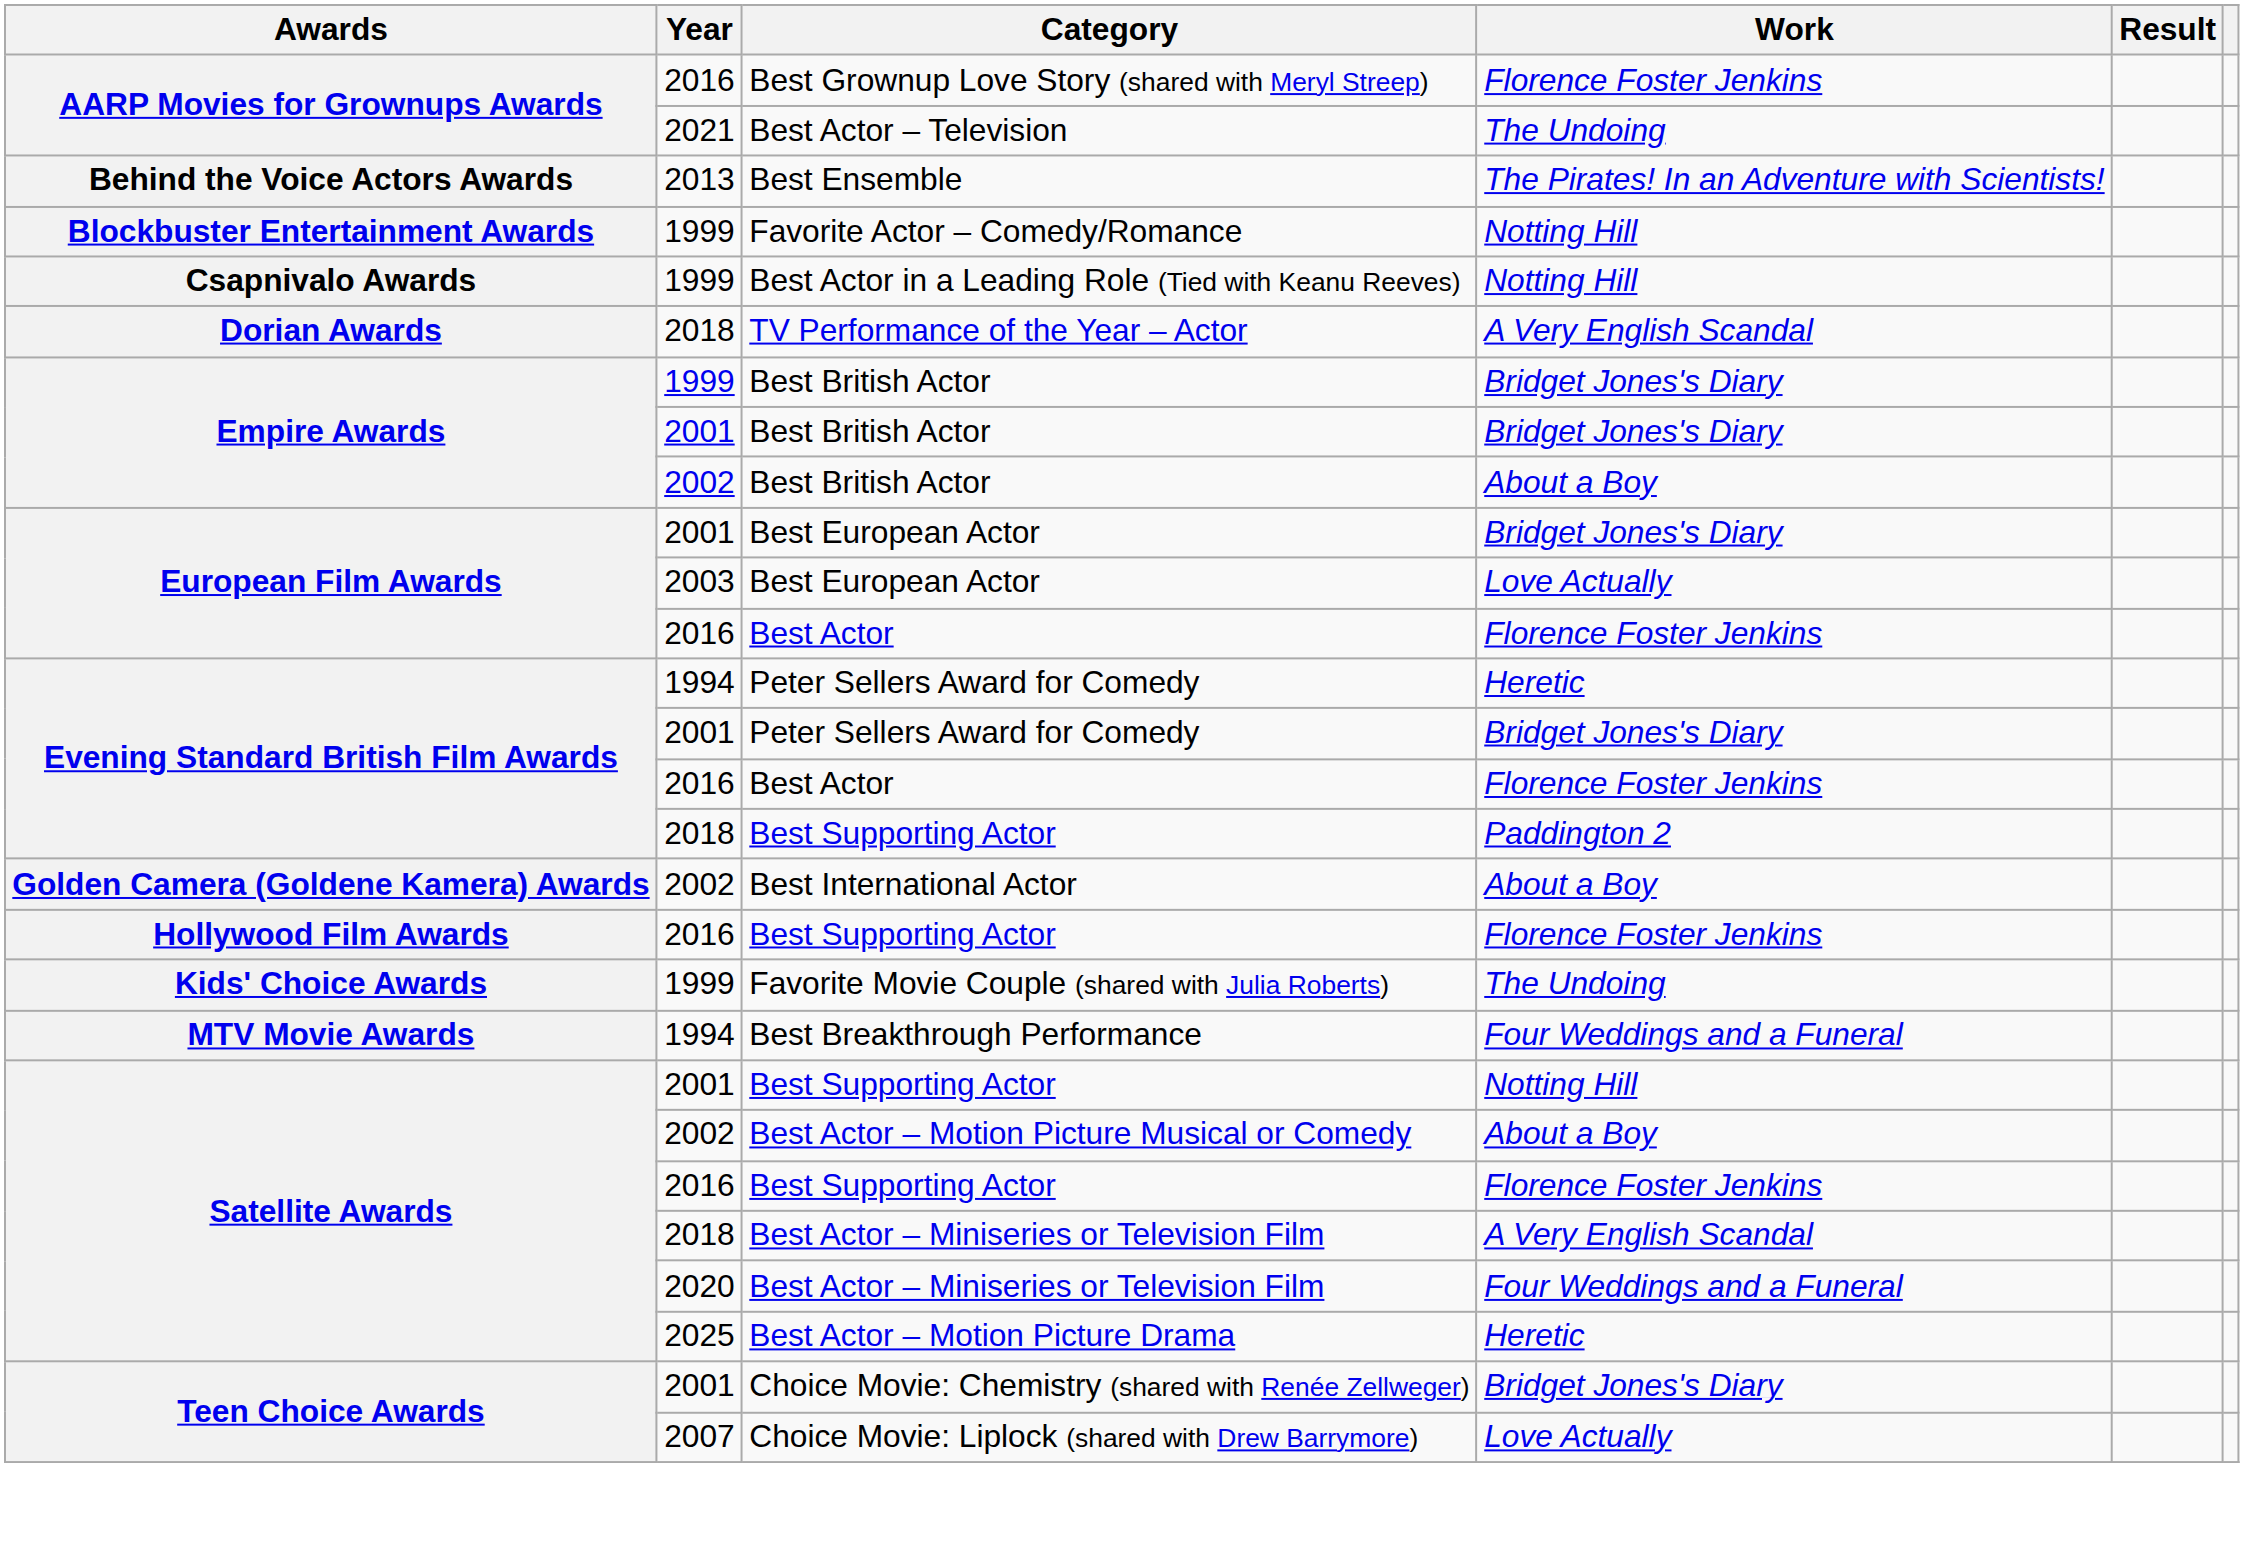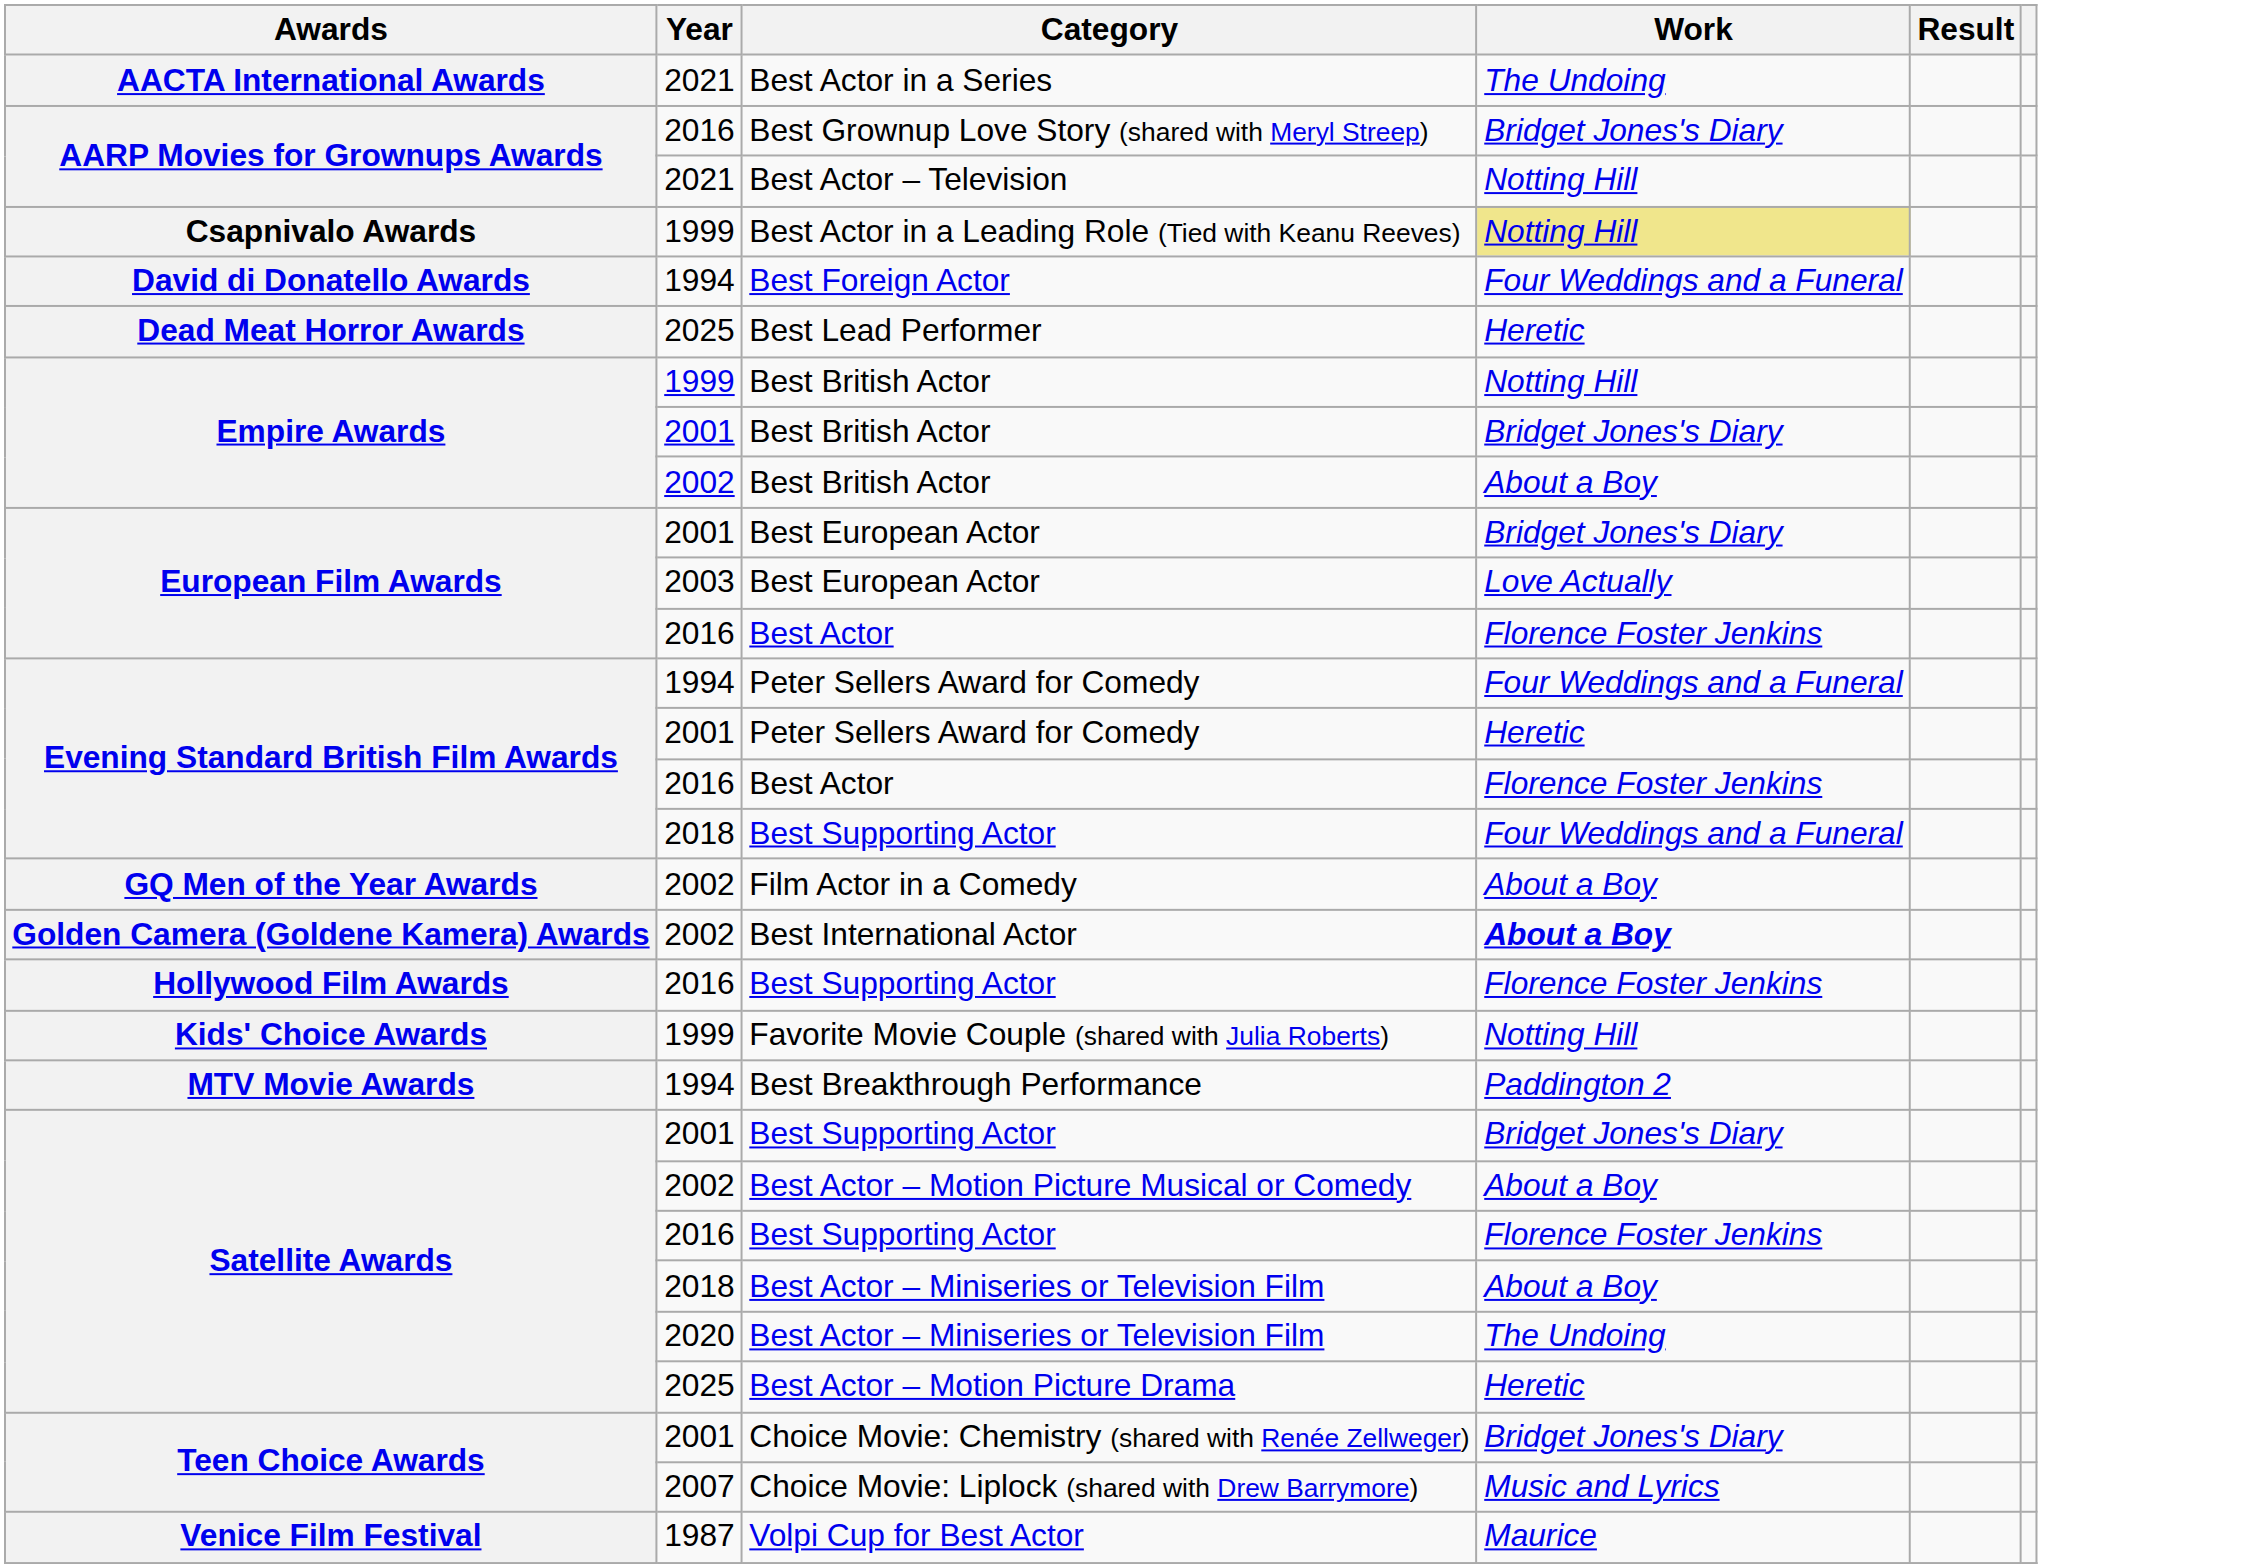+ row: AACTA International Awards | 2021 | Best Actor in a Series | The Undoing
Best Grownup Love Story (shared with Meryl Streep) | Work: Florence Foster Jenkins -> Bridget Jones's Diary
Best Actor – Television | Work: The Undoing -> Notting Hill
- row: Behind the Voice Actors Awards | 2013 | Best Ensemble | The Pirates! In an Adventure with Scientists!
- row: Blockbuster Entertainment Awards | 1999 | Favorite Actor – Comedy/Romance | Notting Hill
Best Actor in a Leading Role (Tied with Keanu Reeves) | Work: no background -> khaki background
+ row: David di Donatello Awards | 1994 | Best Foreign Actor | Four Weddings and a Funeral
+ row: Dead Meat Horror Awards | 2025 | Best Lead Performer | Heretic
- row: Dorian Awards | 2018 | TV Performance of the Year – Actor | A Very English Scandal
1999 / Best British Actor | Work: Bridget Jones's Diary -> Notting Hill
1994 / Peter Sellers Award for Comedy | Work: Heretic -> Four Weddings and a Funeral
2001 / Peter Sellers Award for Comedy | Work: Bridget Jones's Diary -> Heretic
2018 / Best Supporting Actor | Work: Paddington 2 -> Four Weddings and a Funeral
+ row: GQ Men of the Year Awards | 2002 | Film Actor in a Comedy | About a Boy
Best International Actor | Work: normal -> bold
Favorite Movie Couple (shared with Julia Roberts) | Work: The Undoing -> Notting Hill
Best Breakthrough Performance | Work: Four Weddings and a Funeral -> Paddington 2
2001 / Best Supporting Actor | Work: Notting Hill -> Bridget Jones's Diary
2018 / Best Actor – Miniseries or Television Film | Work: A Very English Scandal -> About a Boy
2020 / Best Actor – Miniseries or Television Film | Work: Four Weddings and a Funeral -> The Undoing
Choice Movie: Liplock (shared with Drew Barrymore) | Work: Love Actually -> Music and Lyrics
+ row: Venice Film Festival | 1987 | Volpi Cup for Best Actor | Maurice
